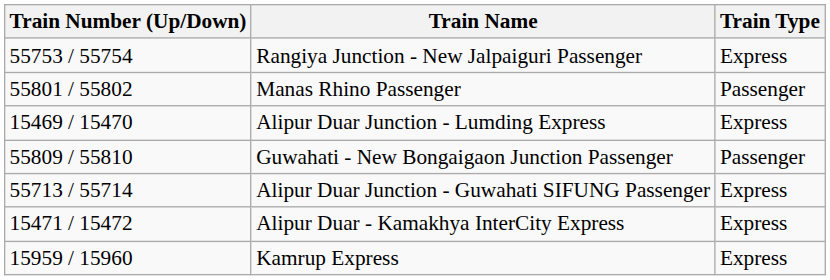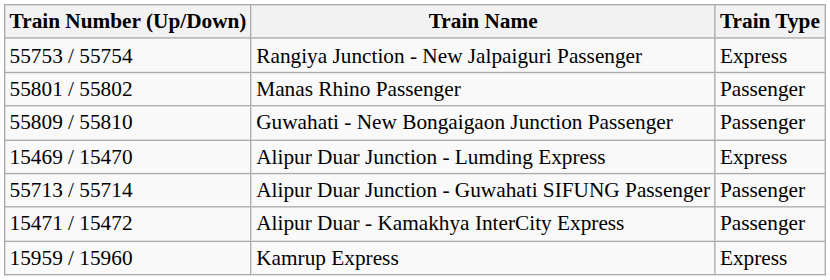rows swapped: Alipur Duar Junction - Lumding Express <-> Guwahati - New Bongaigaon Junction Passenger
Alipur Duar Junction - Guwahati SIFUNG Passenger | Train Type: Express -> Passenger
Alipur Duar - Kamakhya InterCity Express | Train Type: Express -> Passenger
